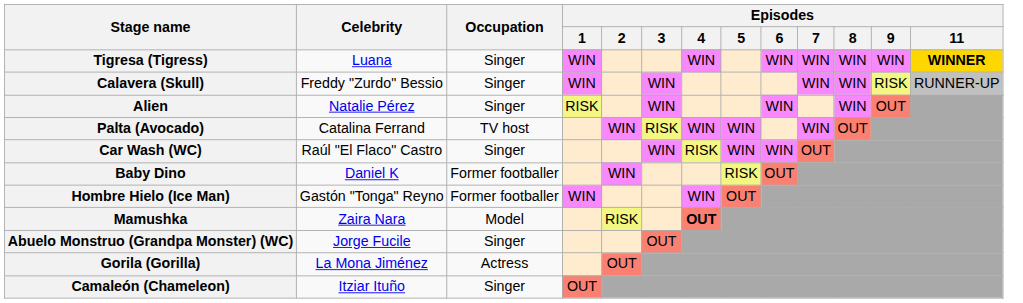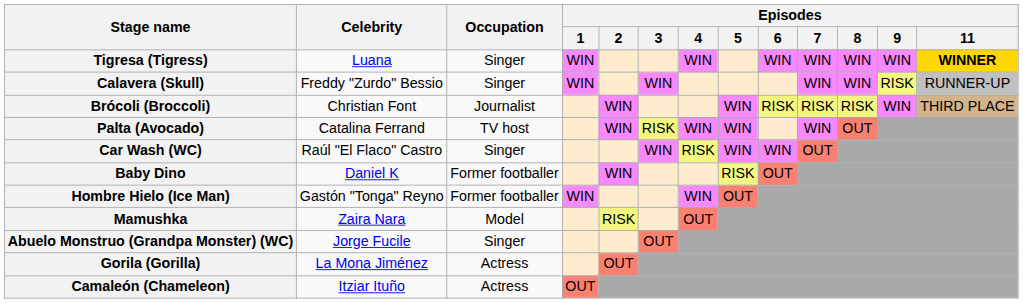+ row: Brócoli (Broccoli) | Christian Font | Journalist | WIN | WIN | RISK | RISK | RISK | WIN | THIRD PLACE
- row: Alien | Natalie Pérez | Singer | RISK | WIN | WIN | WIN | OUT
Mamushka | Episodes / 4: bold -> normal
Camaleón (Chameleon) | Occupation: Singer -> Actress
